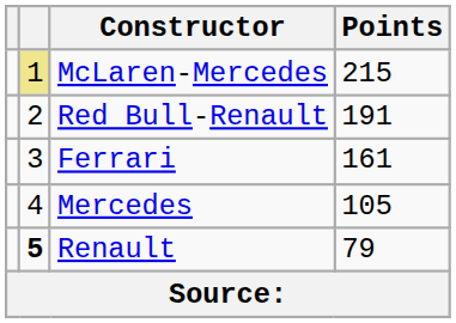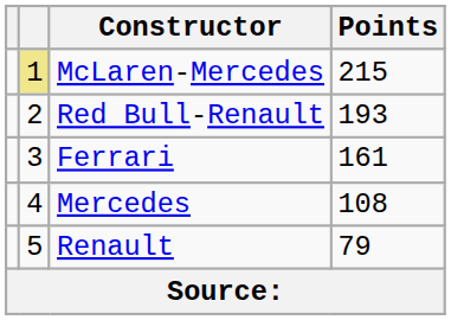Red Bull-Renault | Points: 191 -> 193
Mercedes | Points: 105 -> 108
Renault | column 2: bold -> normal
